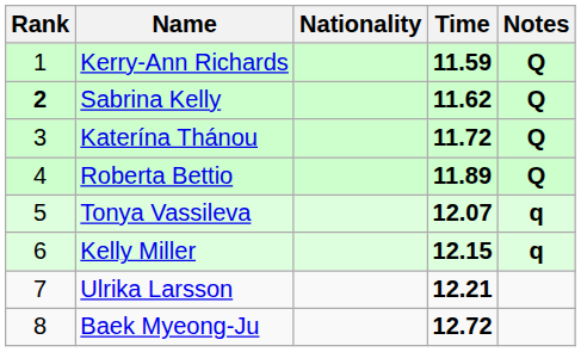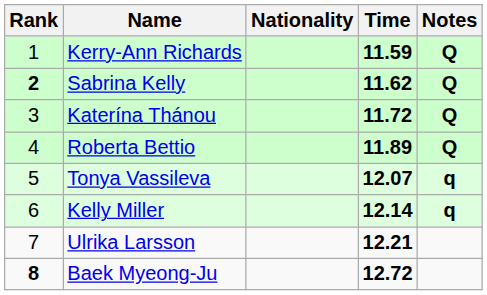Kelly Miller | Time: 12.15 -> 12.14
Baek Myeong-Ju | Rank: normal -> bold
